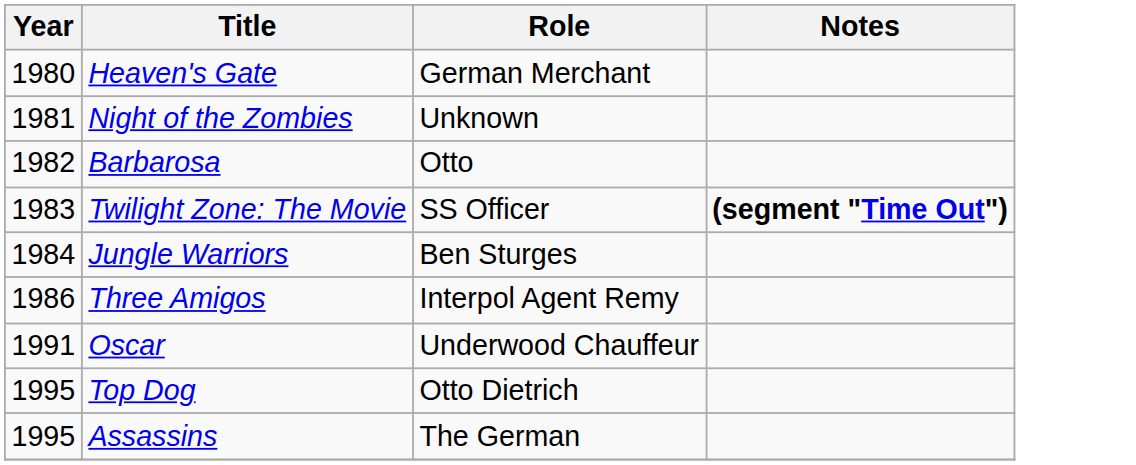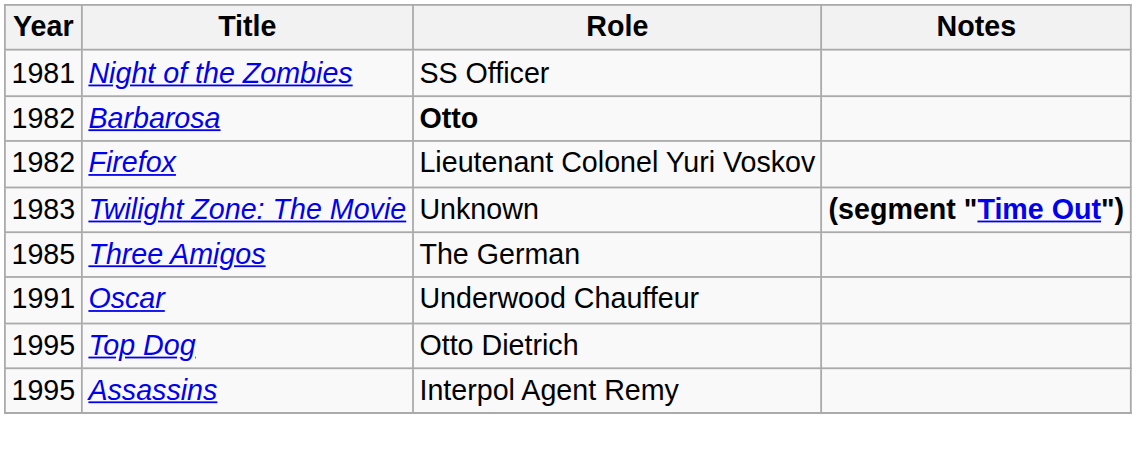- row: 1980 | Heaven's Gate | German Merchant
Night of the Zombies | Role: Unknown -> SS Officer
Barbarosa | Role: normal -> bold
+ row: 1982 | Firefox | Lieutenant Colonel Yuri Voskov
Twilight Zone: The Movie | Role: SS Officer -> Unknown
- row: 1984 | Jungle Warriors | Ben Sturges
Three Amigos | Year: 1986 -> 1985
Three Amigos | Role: Interpol Agent Remy -> The German
Assassins | Role: The German -> Interpol Agent Remy
